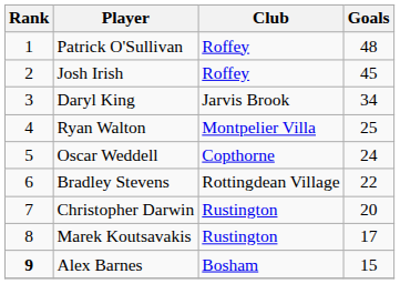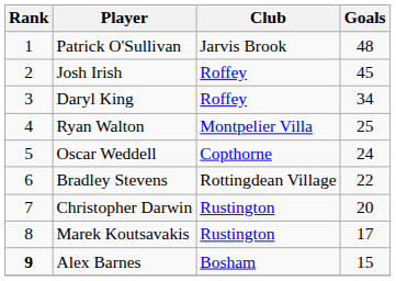Patrick O'Sullivan | Club: Roffey -> Jarvis Brook
Daryl King | Club: Jarvis Brook -> Roffey
